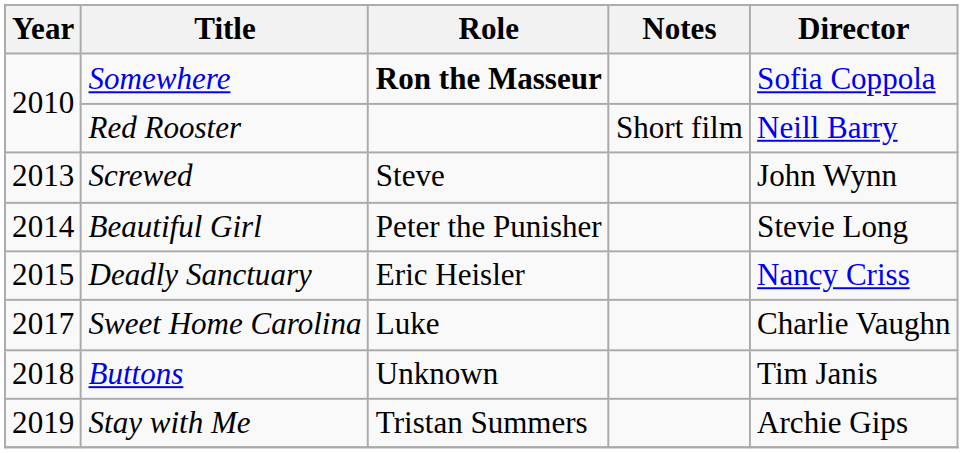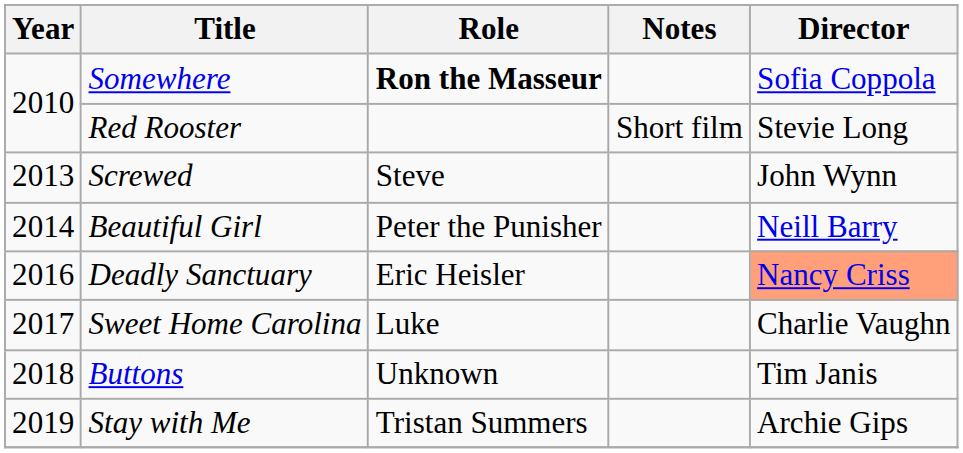Red Rooster | Director: Neill Barry -> Stevie Long
Beautiful Girl | Director: Stevie Long -> Neill Barry
Deadly Sanctuary | Year: 2015 -> 2016
Deadly Sanctuary | Director: no background -> lightsalmon background
